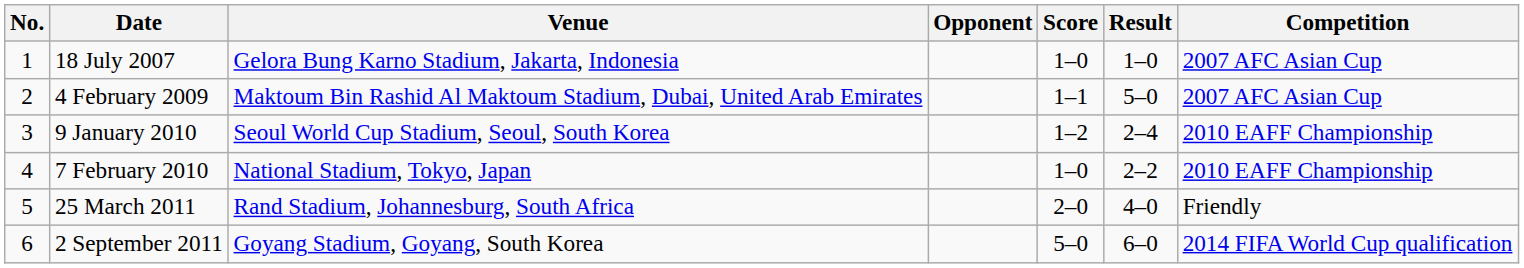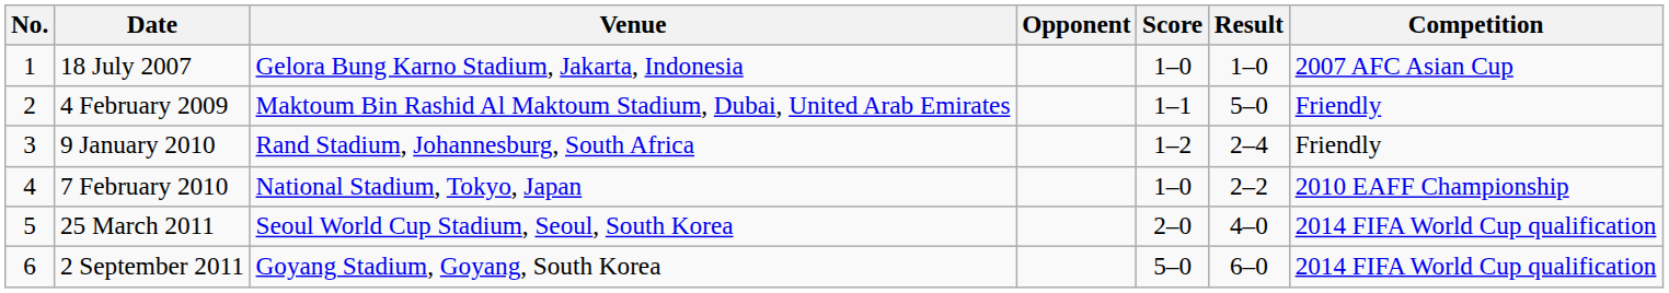4 February 2009 | Competition: 2007 AFC Asian Cup -> Friendly
9 January 2010 | Venue: Seoul World Cup Stadium, Seoul, South Korea -> Rand Stadium, Johannesburg, South Africa
9 January 2010 | Competition: 2010 EAFF Championship -> Friendly
25 March 2011 | Venue: Rand Stadium, Johannesburg, South Africa -> Seoul World Cup Stadium, Seoul, South Korea
25 March 2011 | Competition: Friendly -> 2014 FIFA World Cup qualification
